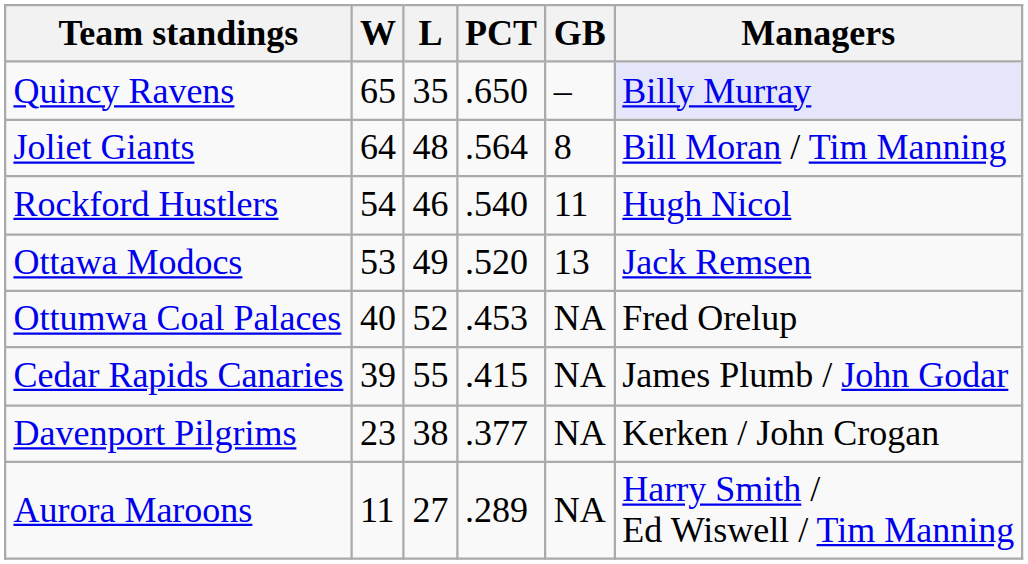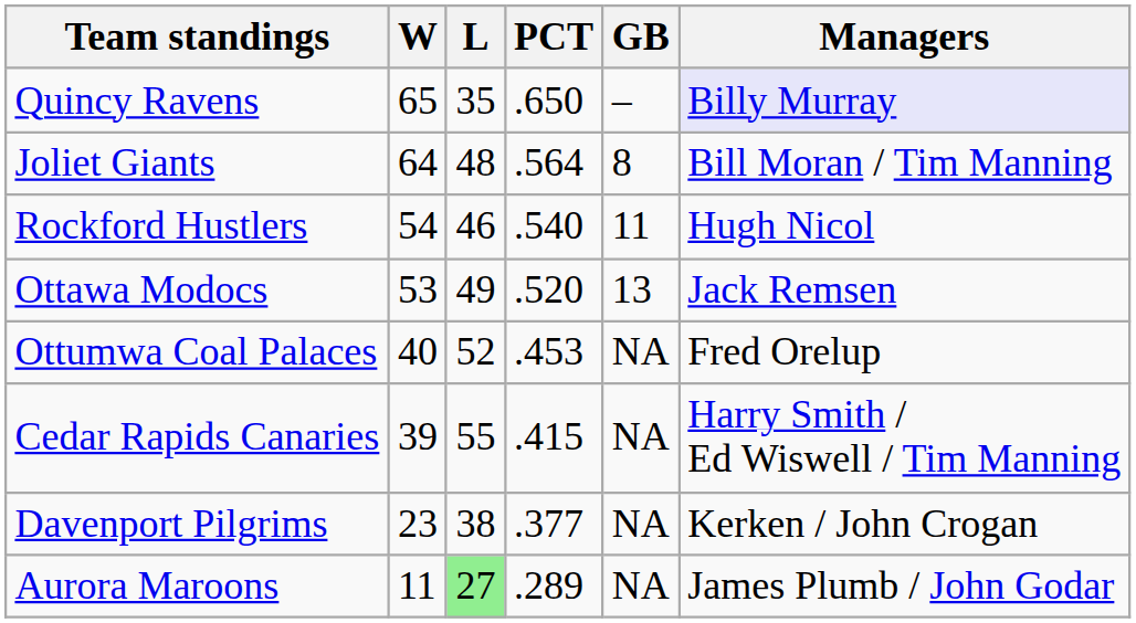Cedar Rapids Canaries | Managers: James Plumb / John Godar -> Harry Smith / Ed Wiswell / Tim Manning
Aurora Maroons | L: no background -> lightgreen background
Aurora Maroons | Managers: Harry Smith / Ed Wiswell / Tim Manning -> James Plumb / John Godar
